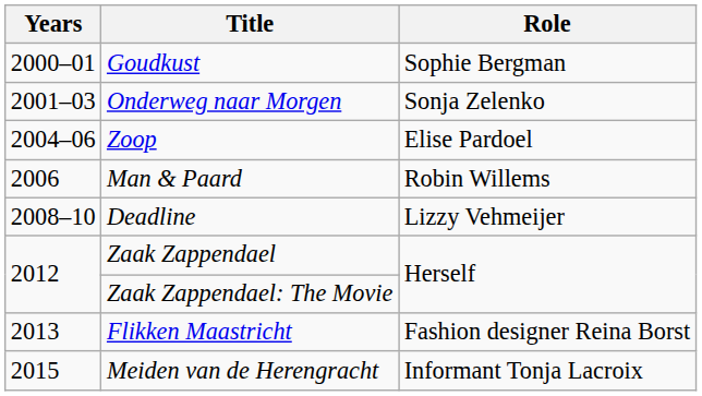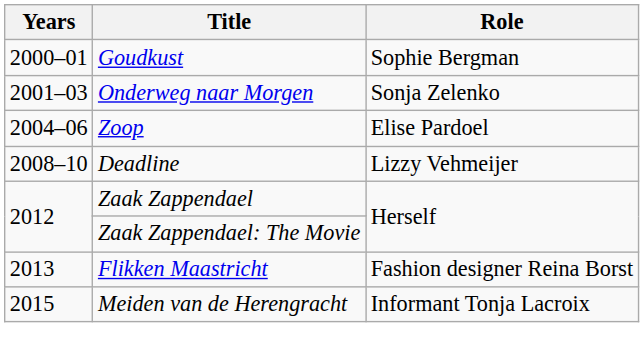- row: 2006 | Man & Paard | Robin Willems
